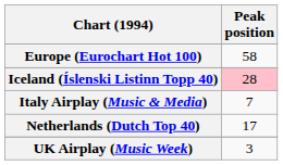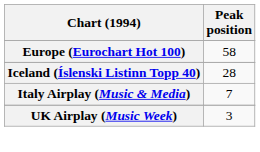Iceland (Íslenski Listinn Topp 40) | Peak position: pink background -> no background
- row: Netherlands (Dutch Top 40) | 17
